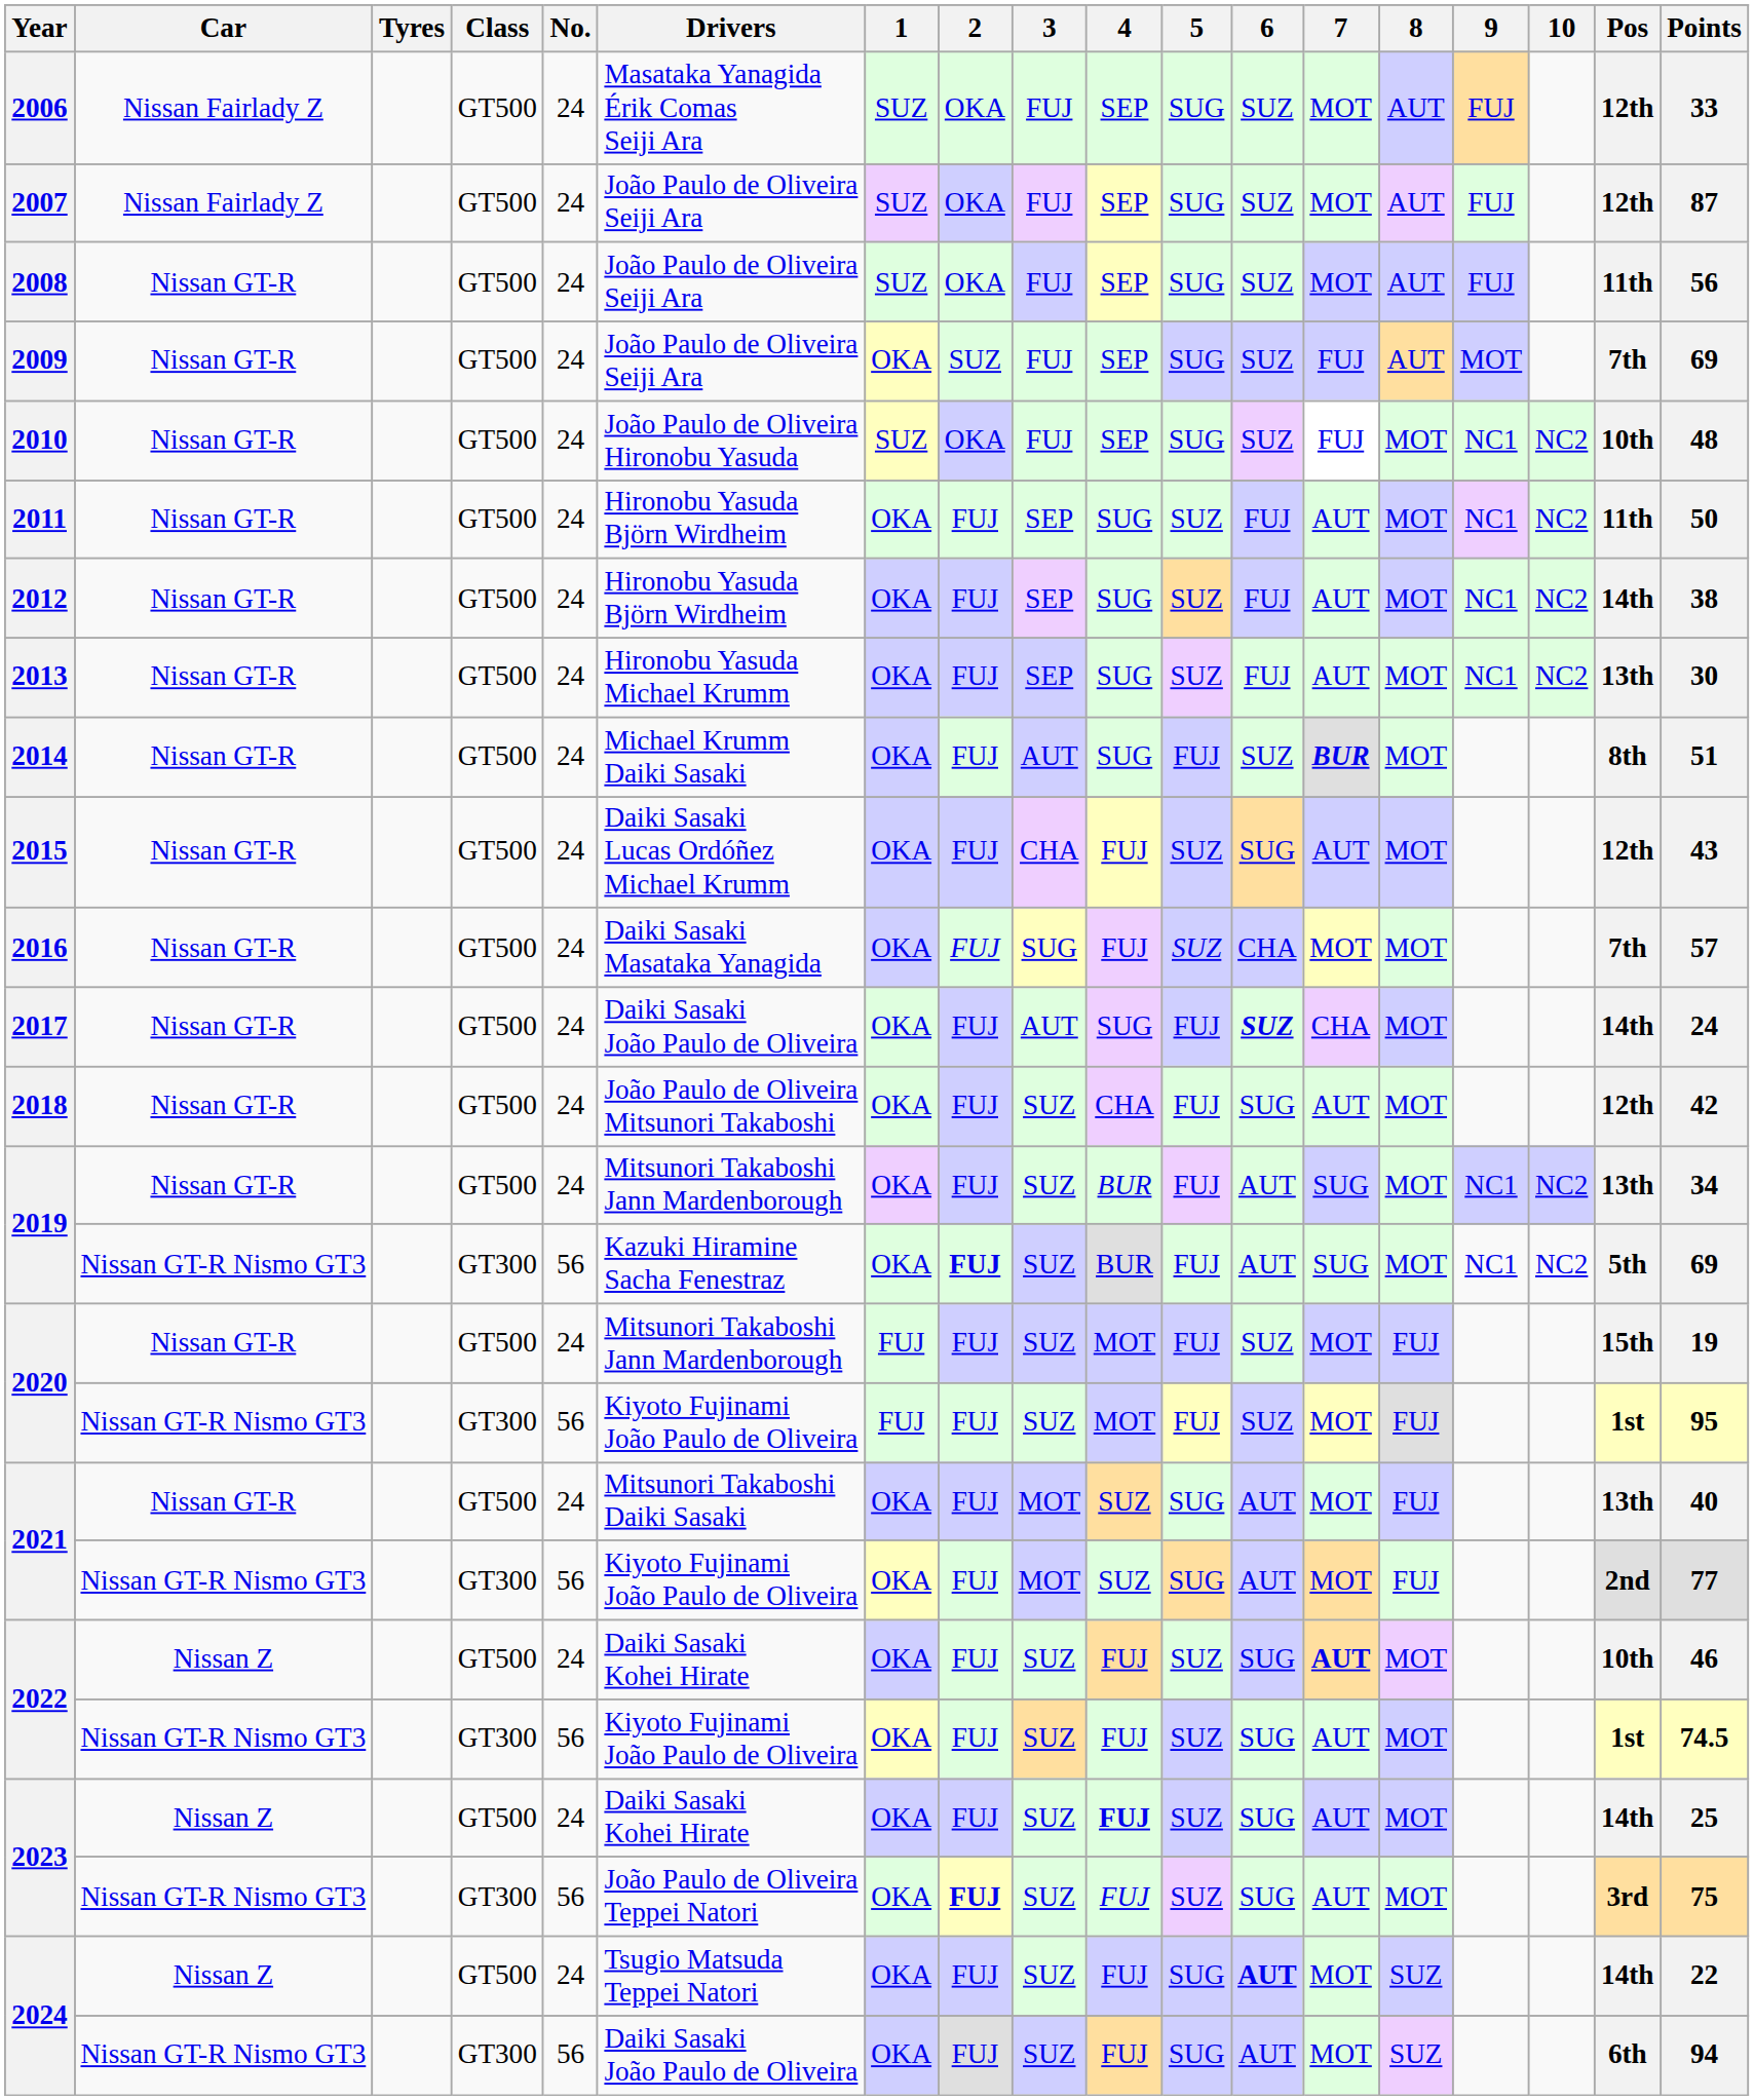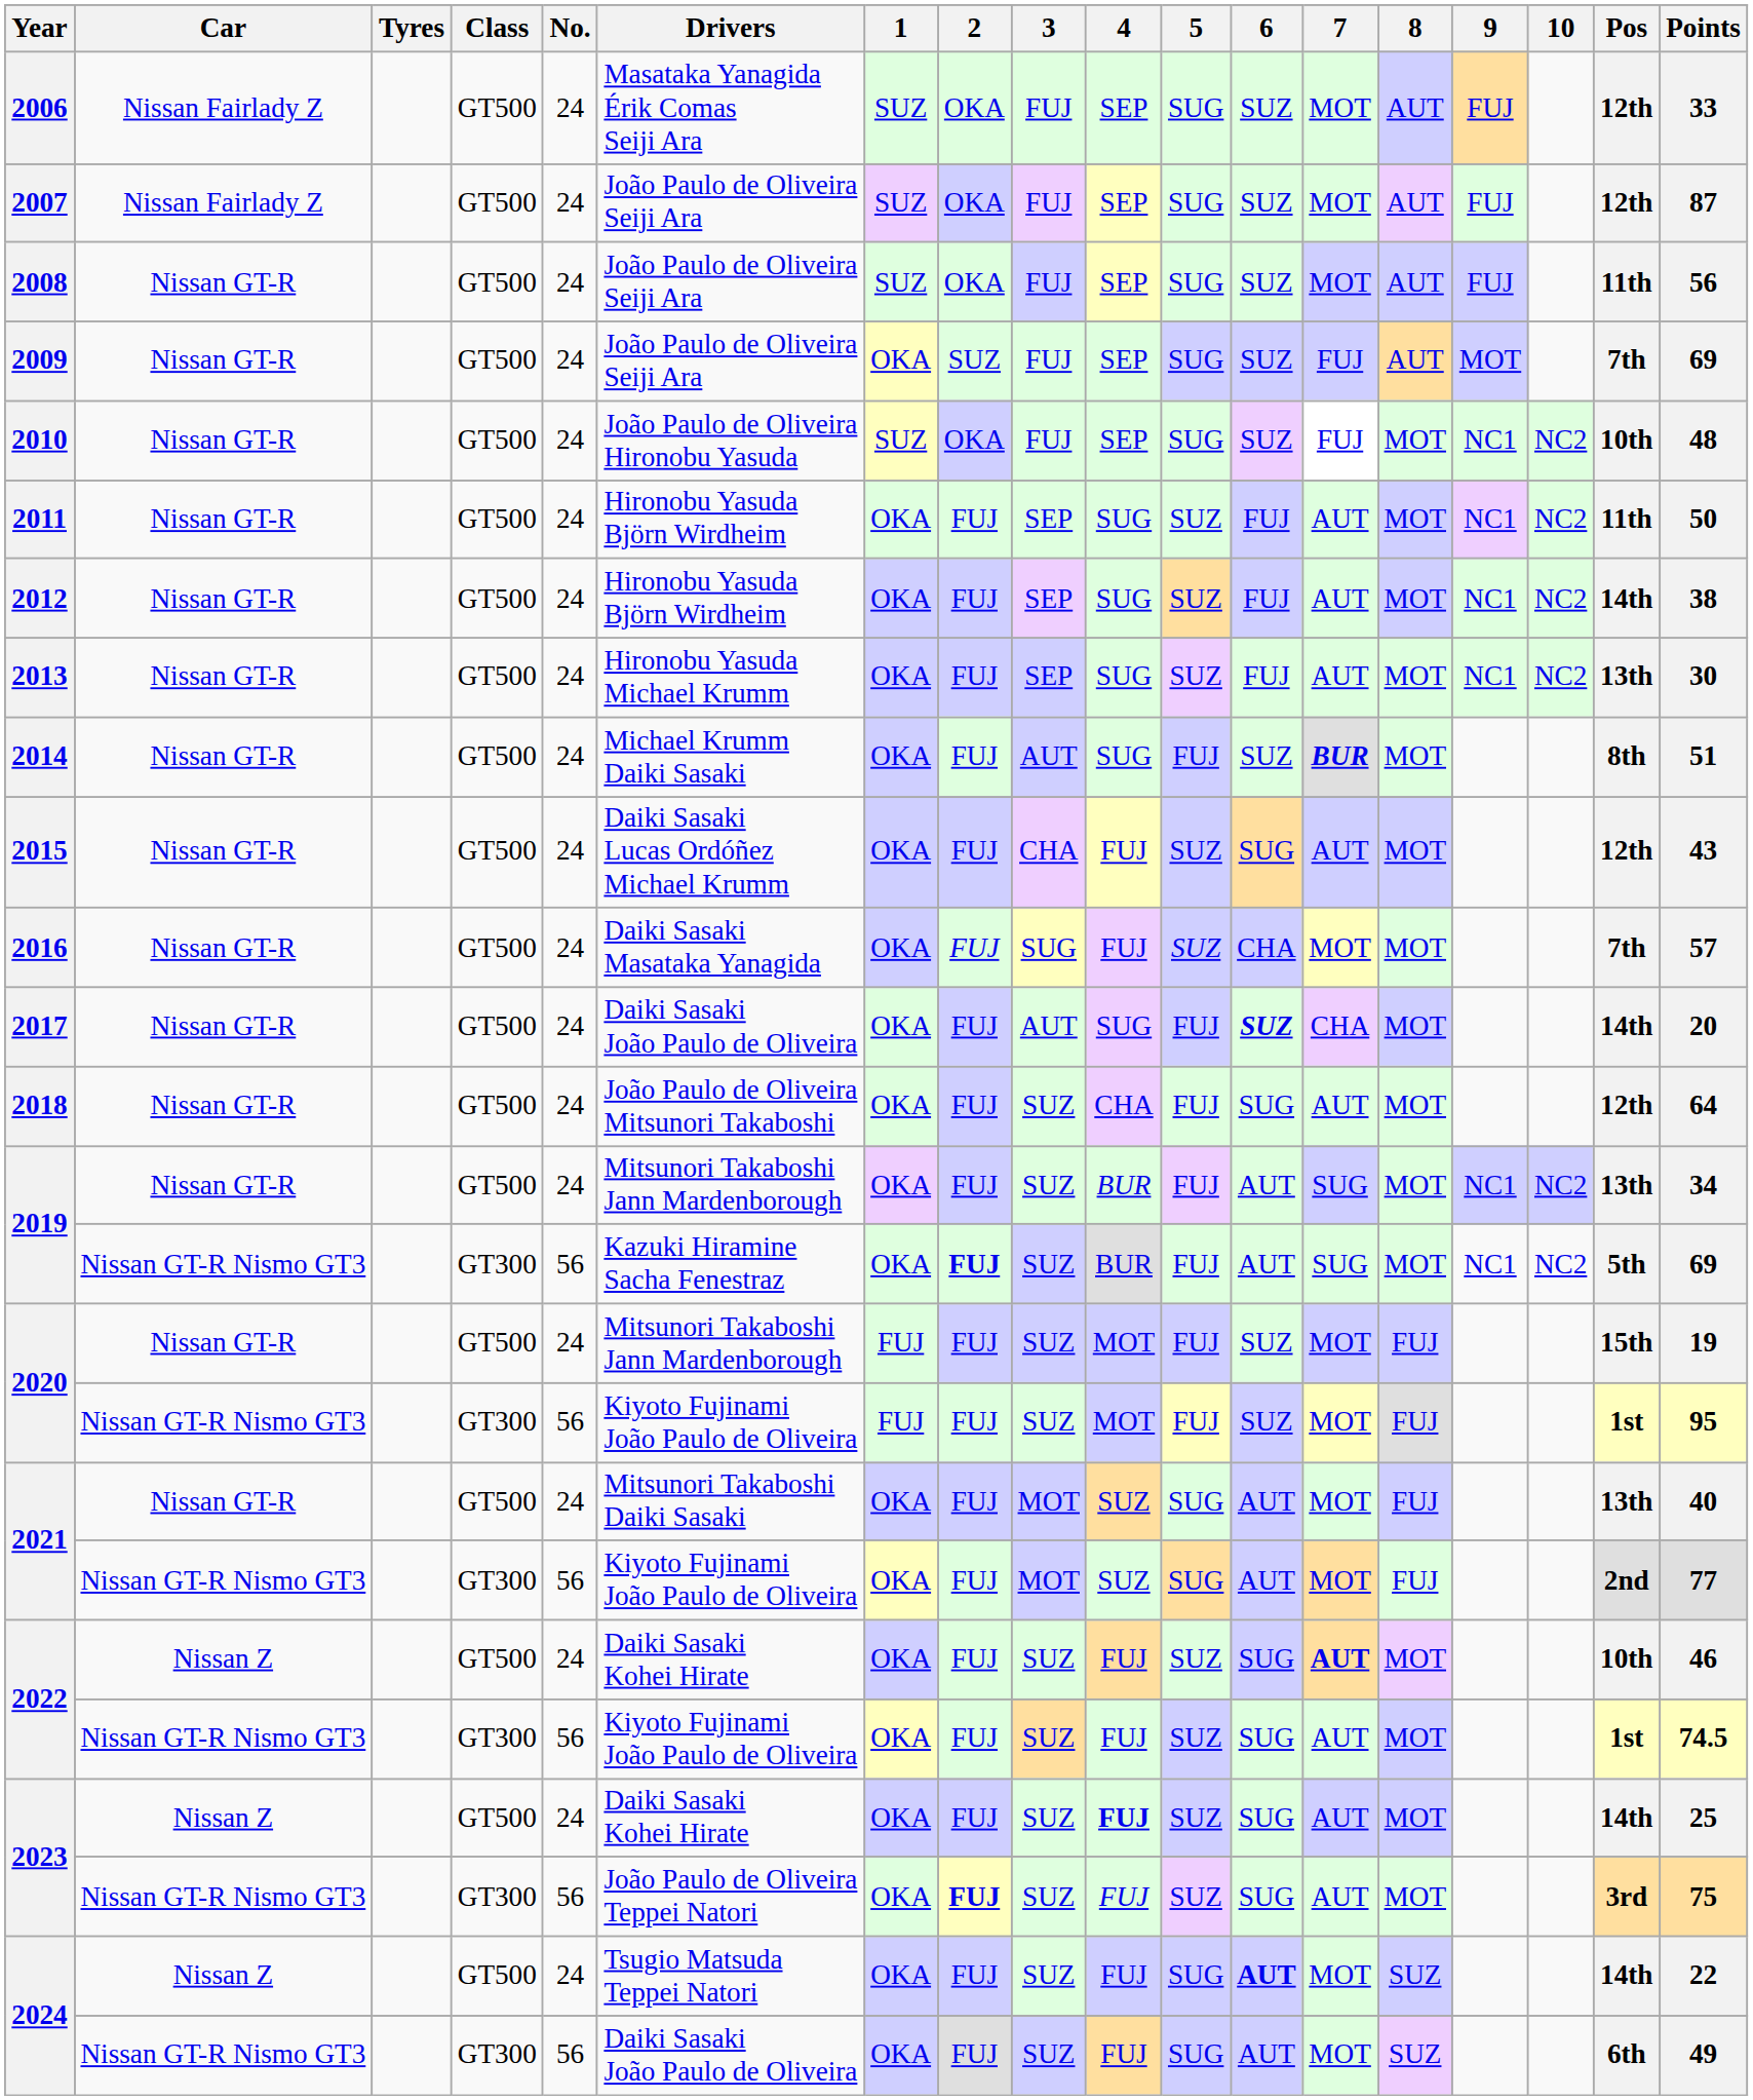2017 | Points: 24 -> 20
2018 | Points: 42 -> 64
2024 / Nissan GT-R Nismo GT3 | Points: 94 -> 49
